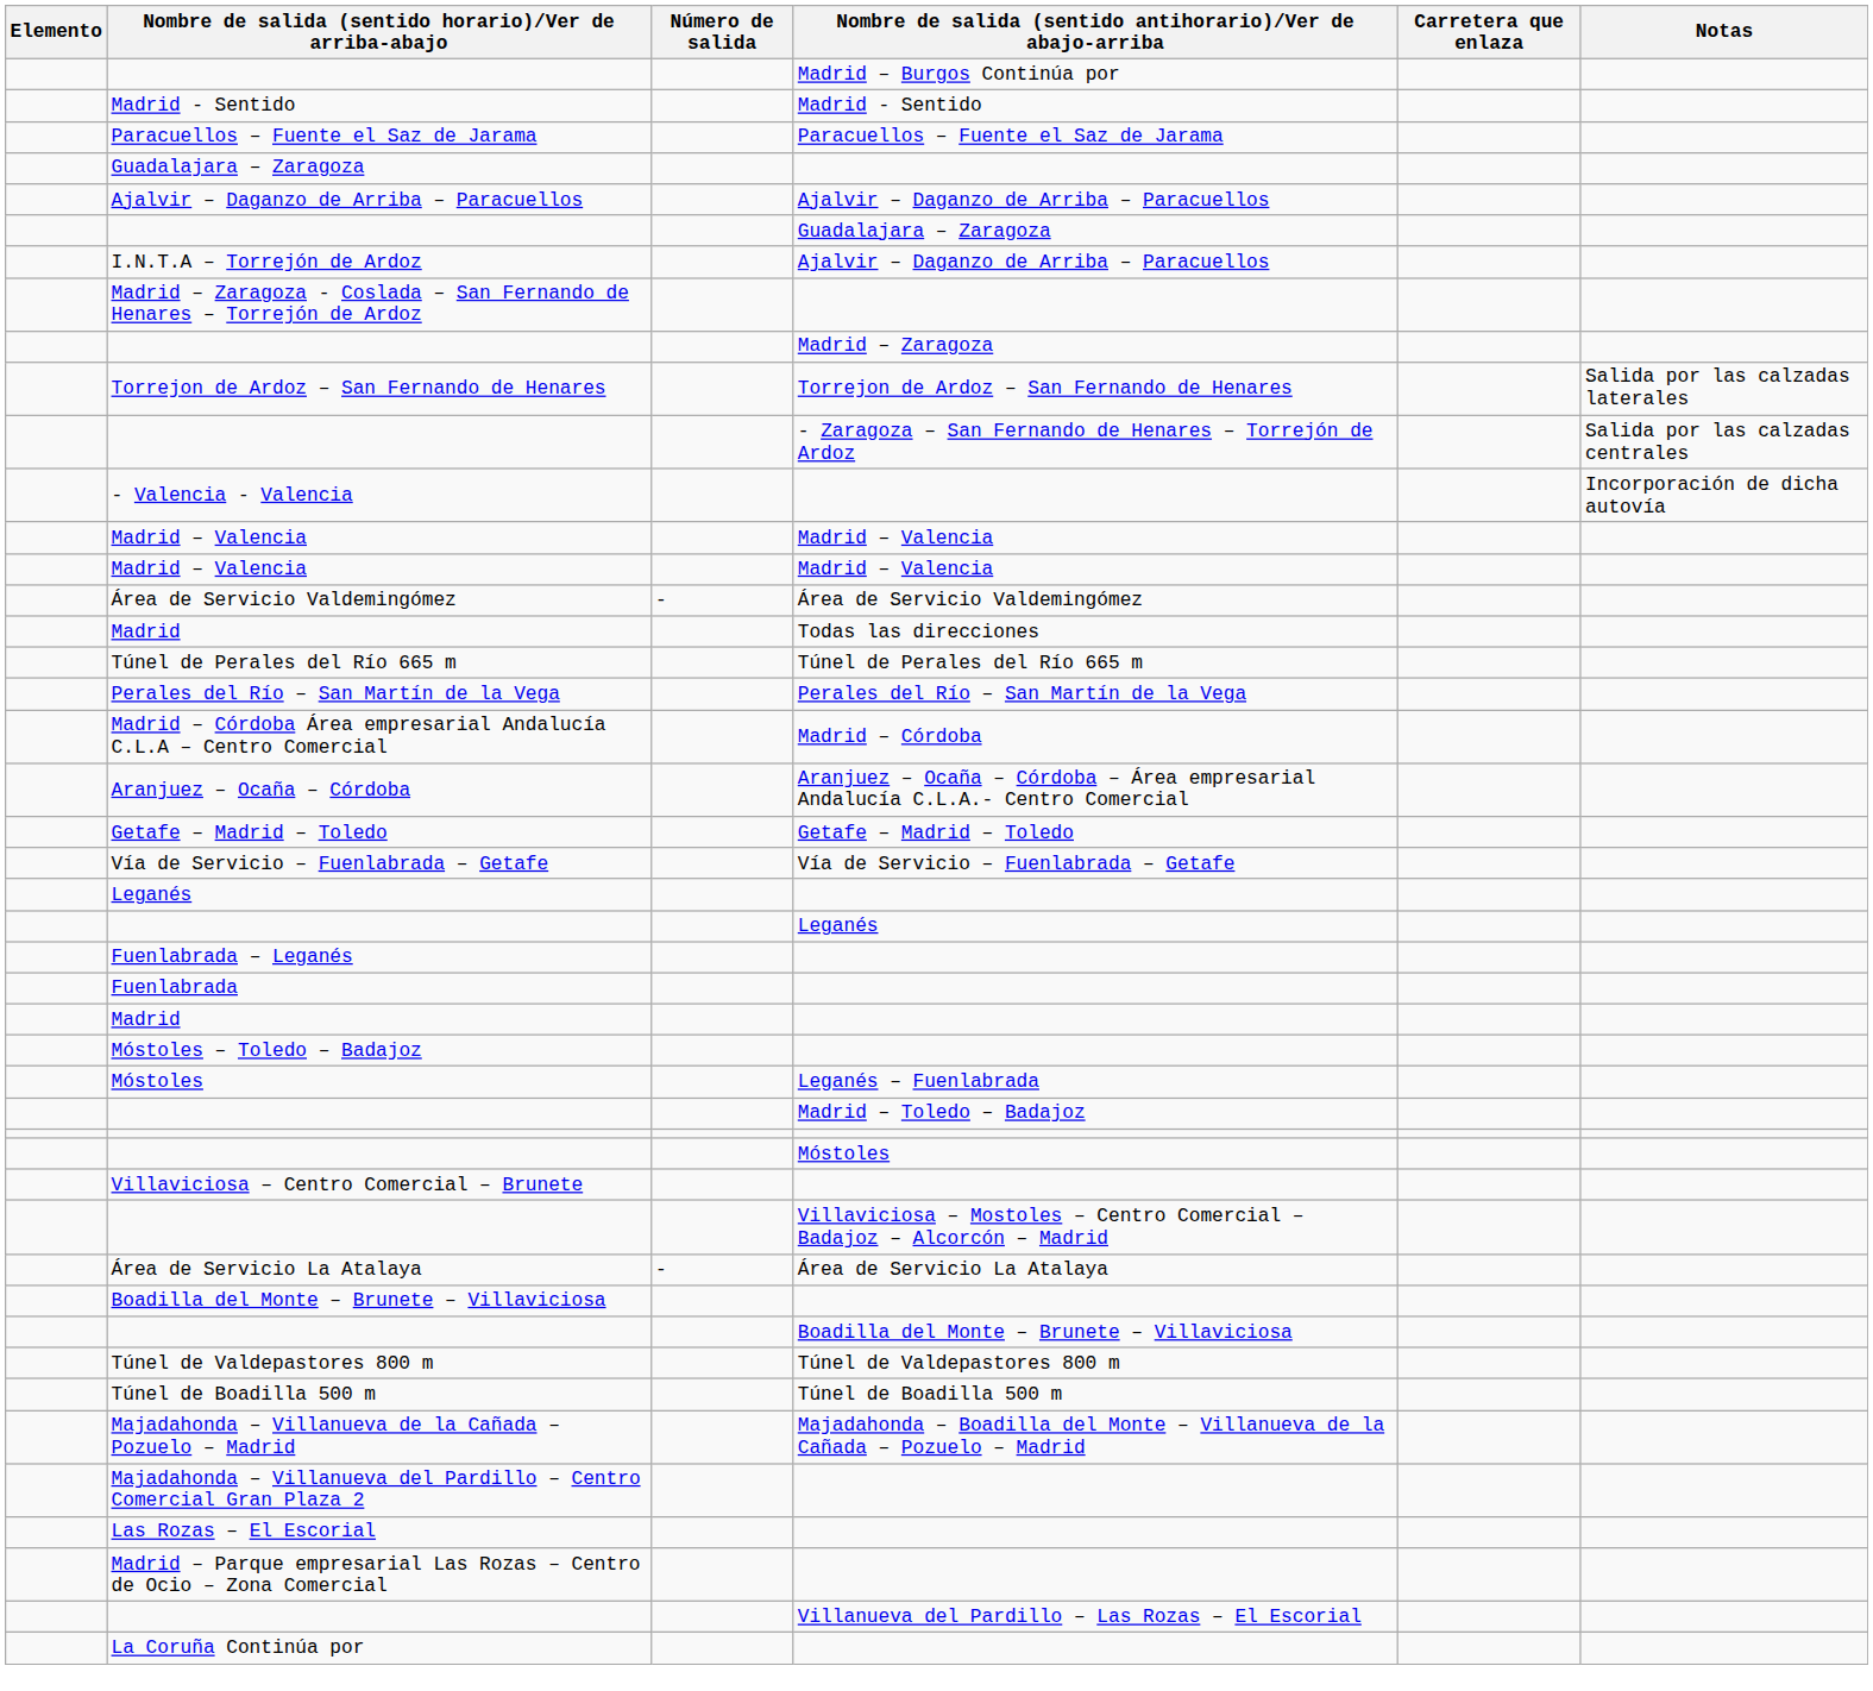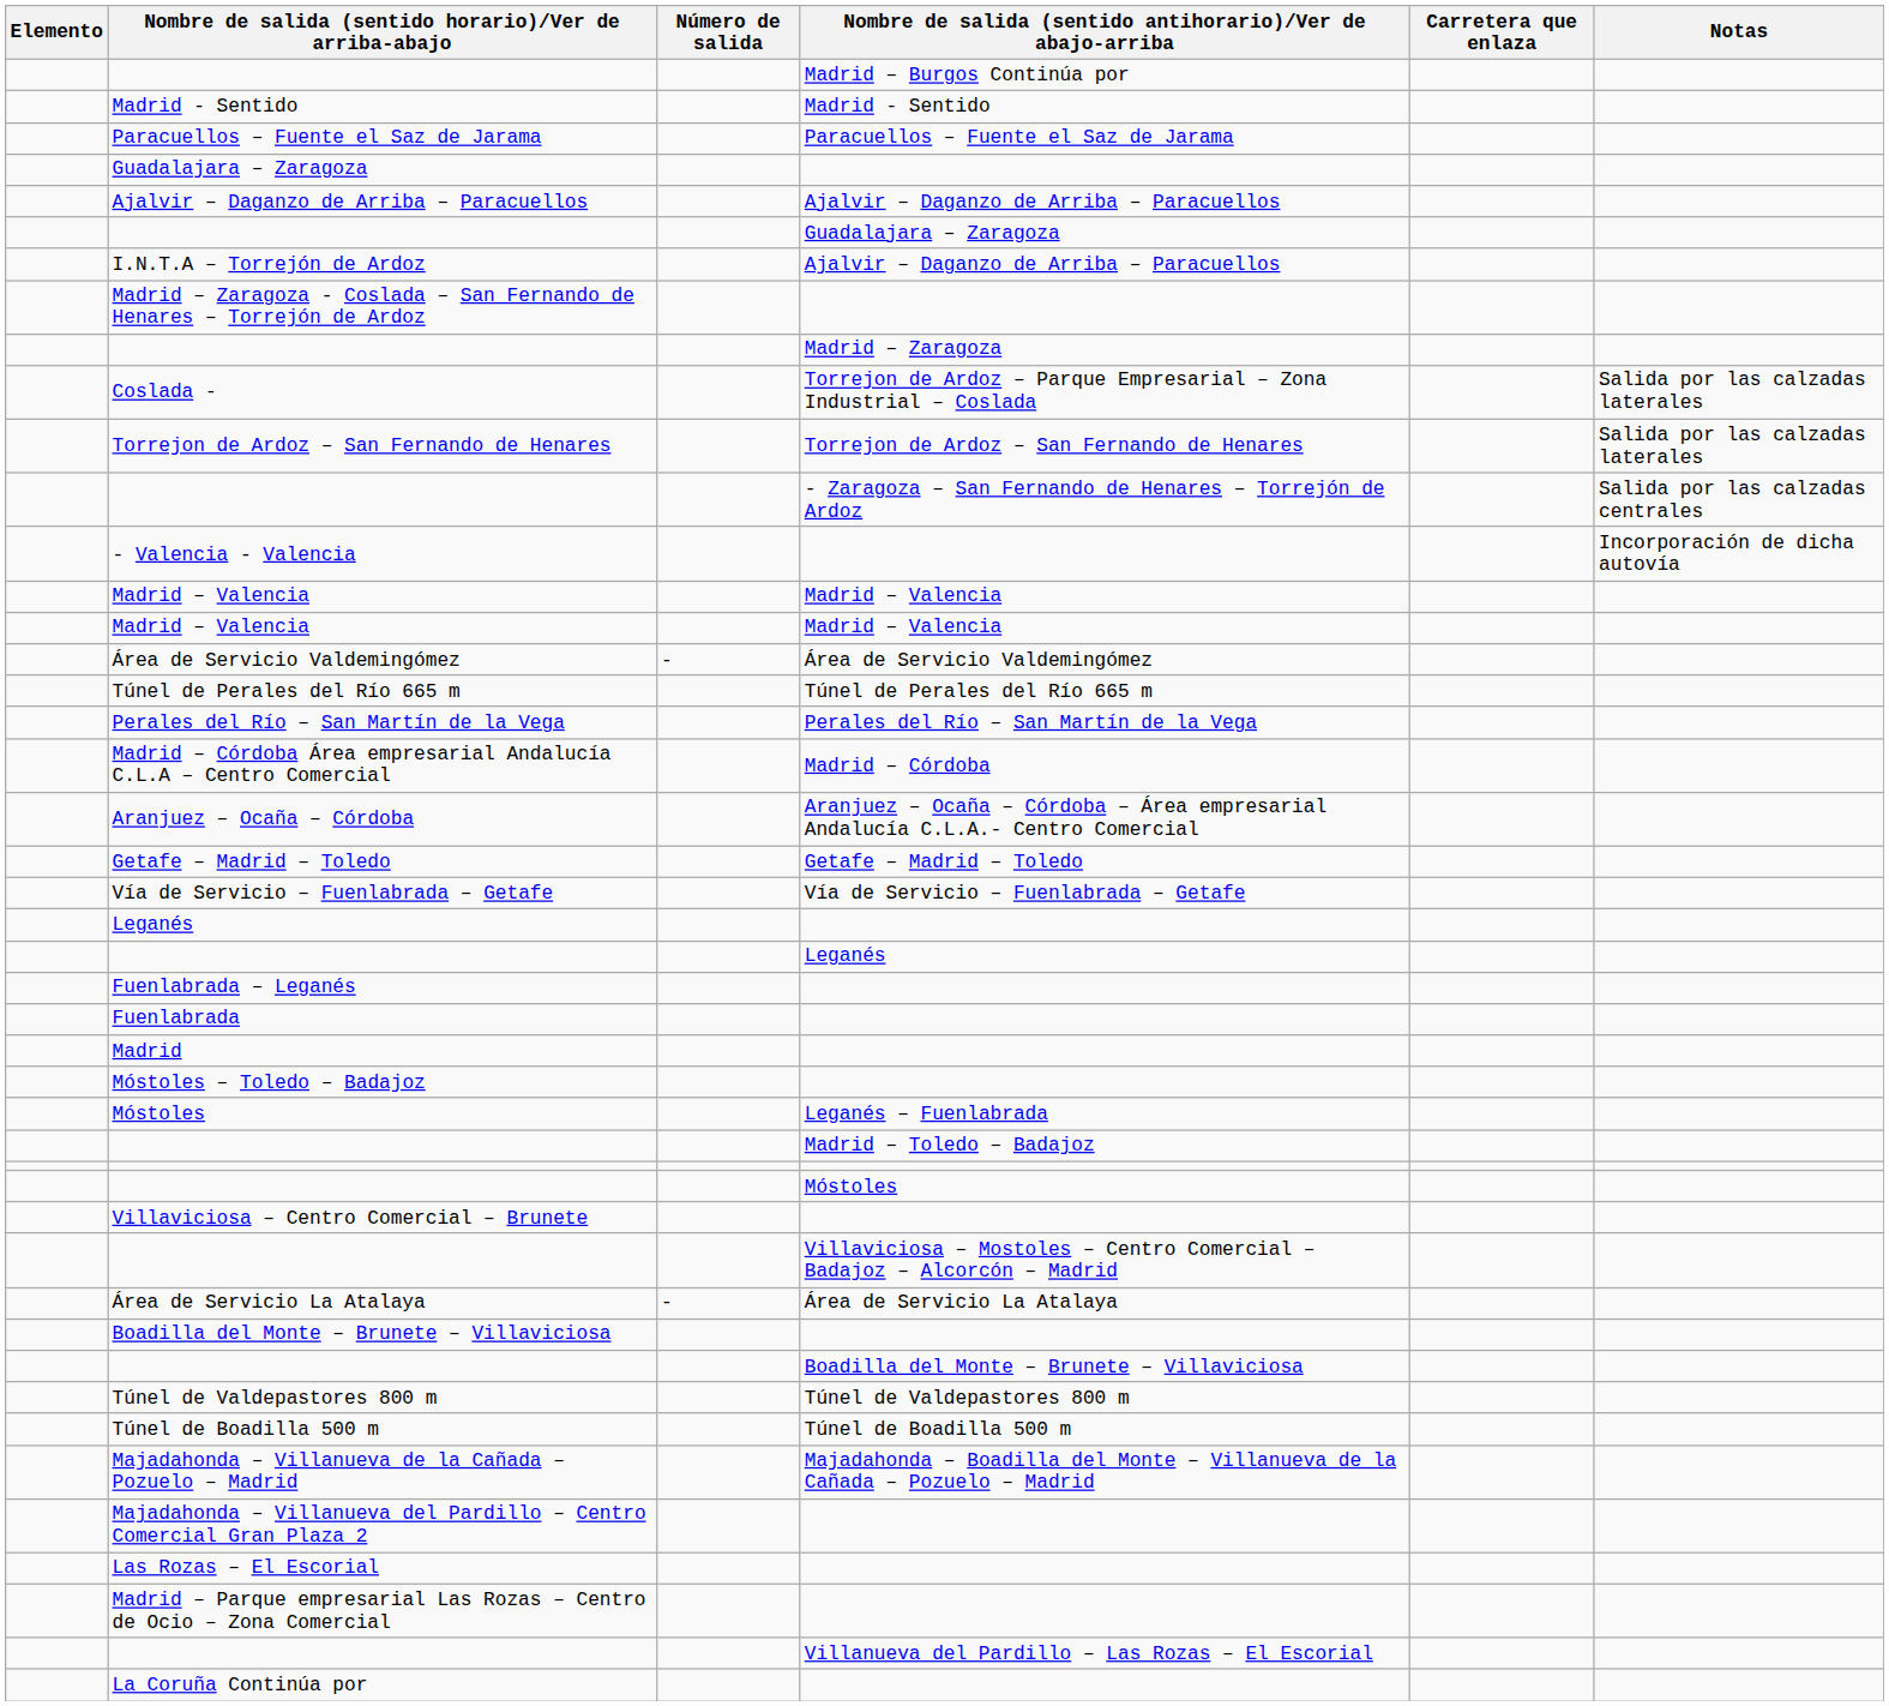+ row: Coslada - | Torrejon de Ardoz – Parque Empresarial – Zona Industrial – Coslada | Salida por las calzadas laterales
- row: Madrid | Todas las direcciones
